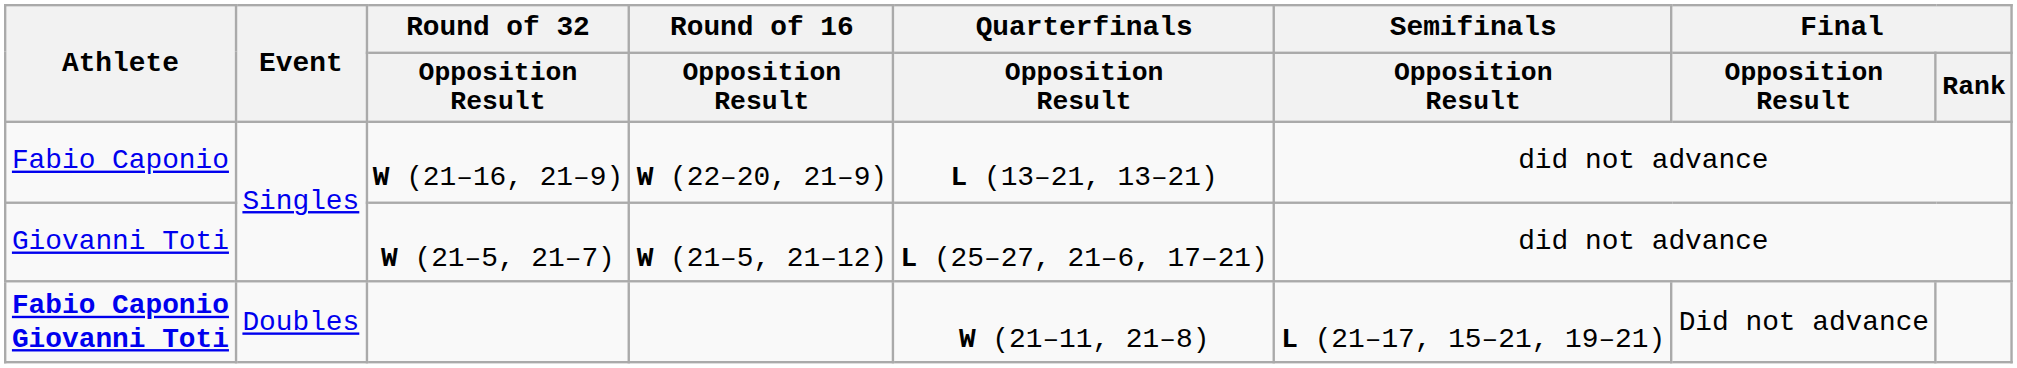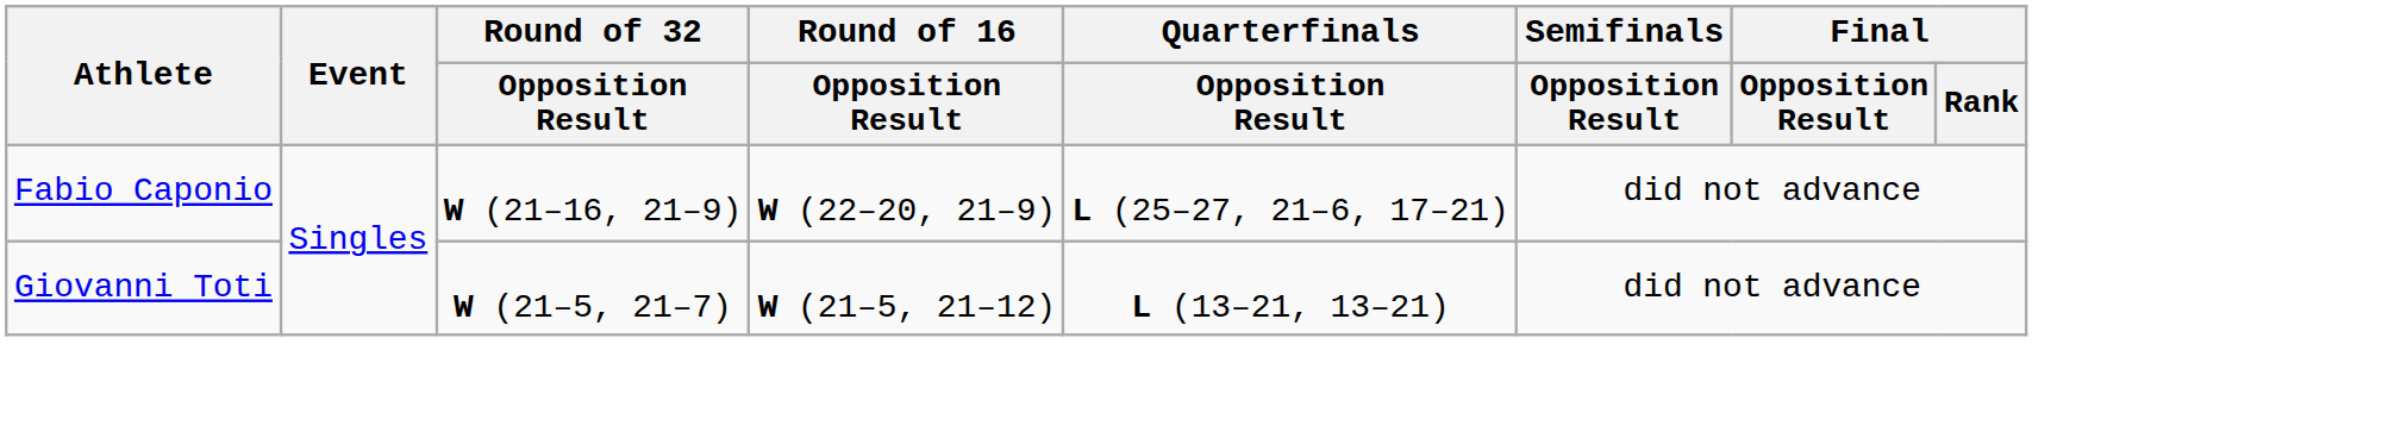Fabio Caponio | Quarterfinals / Opposition Result: L (13–21, 13–21) -> L (25–27, 21–6, 17–21)
Giovanni Toti | Quarterfinals / Opposition Result: L (25–27, 21–6, 17–21) -> L (13–21, 13–21)
- row: Fabio Caponio Giovanni Toti | Doubles | W (21–11, 21–8) | L (21–17, 15–21, 19–21) | Did not advance
